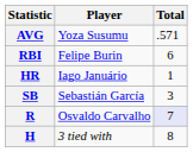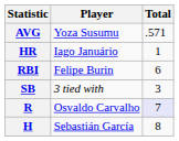rows swapped: RBI <-> HR
SB | Player: Sebastián García -> 3 tied with
H | Player: 3 tied with -> Sebastián García
